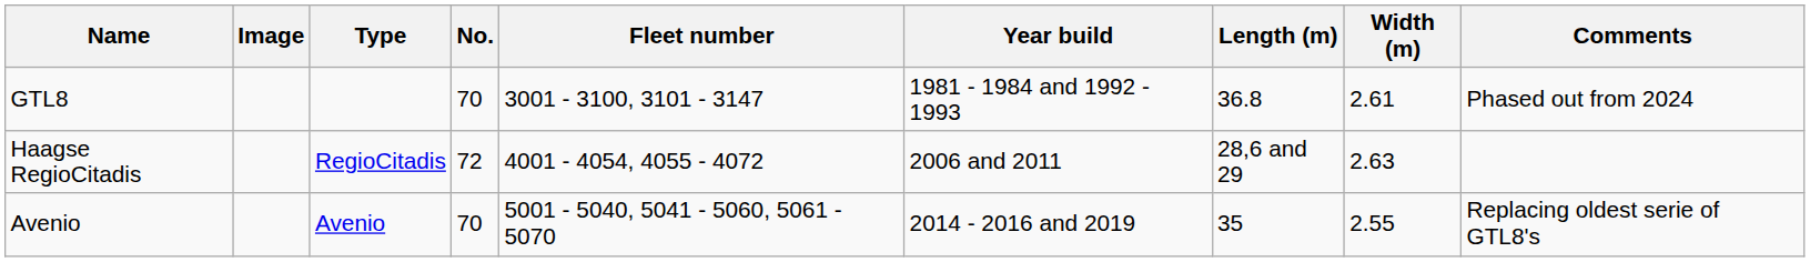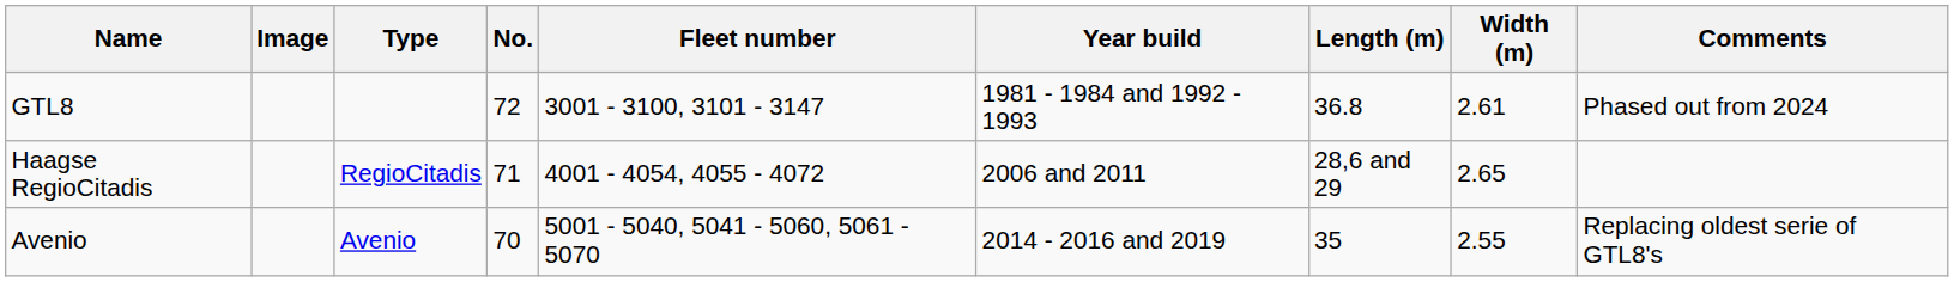GTL8 | No.: 70 -> 72
Haagse RegioCitadis | No.: 72 -> 71
Haagse RegioCitadis | Width (m): 2.63 -> 2.65
